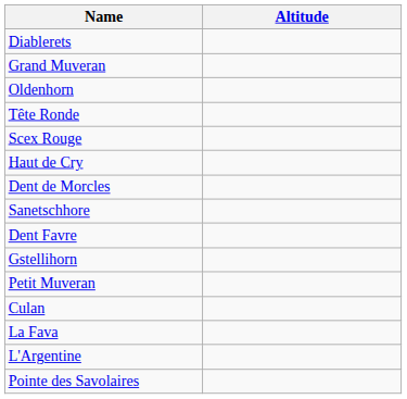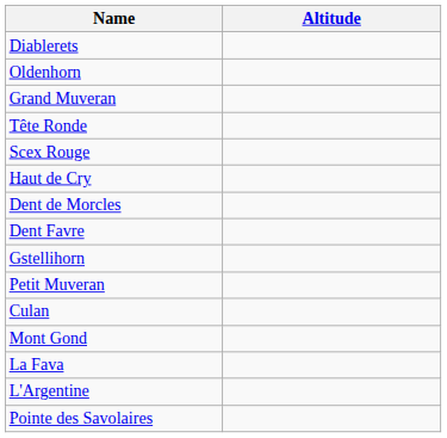rows swapped: Oldenhorn <-> Grand Muveran
- row: Sanetschhore
+ row: Mont Gond
